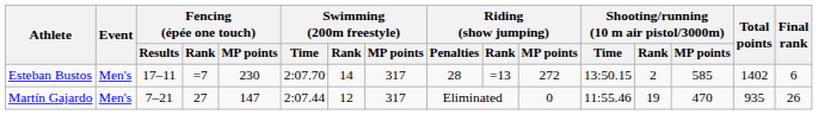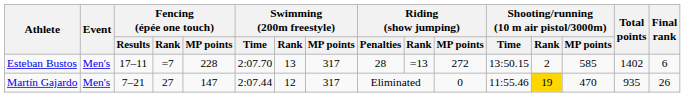Esteban Bustos | Fencing (épée one touch) / MP points: 230 -> 228
Esteban Bustos | Swimming (200m freestyle) / Rank: 14 -> 13
Martín Gajardo | Shooting/running (10 m air pistol/3000m) / Rank: no background -> gold background
